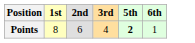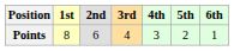+ column: 4th | 3
Points | 5th: bold -> normal
